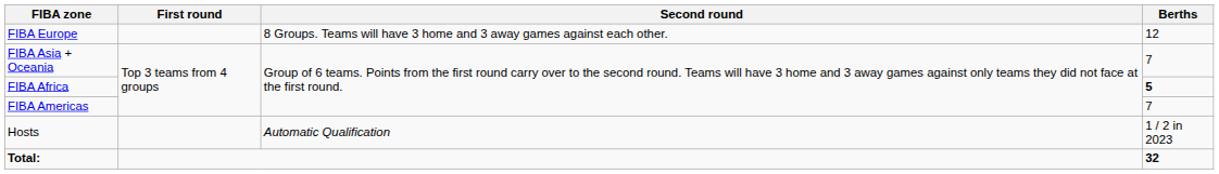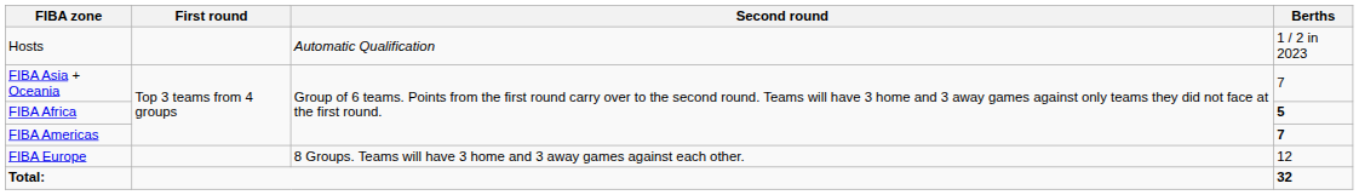rows swapped: Hosts <-> FIBA Europe
FIBA Americas | Berths: normal -> bold
